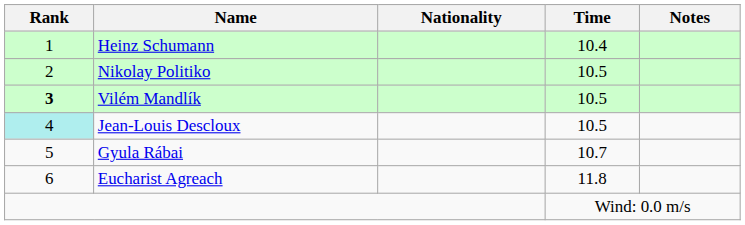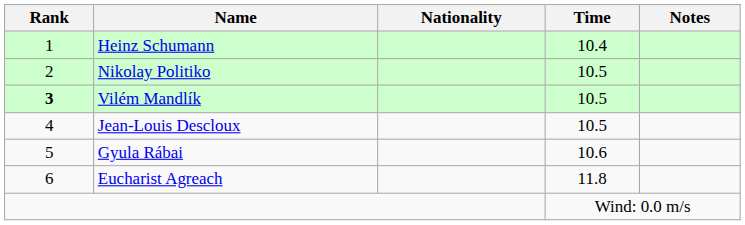Jean-Louis Descloux | Rank: paleturquoise background -> no background
Gyula Rábai | Time: 10.7 -> 10.6
